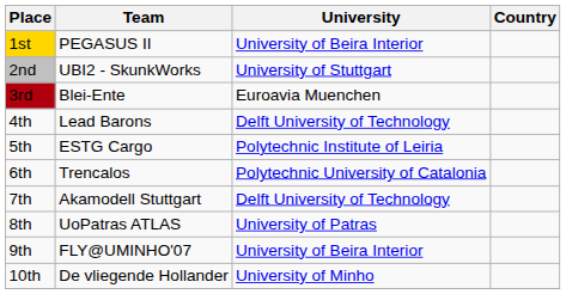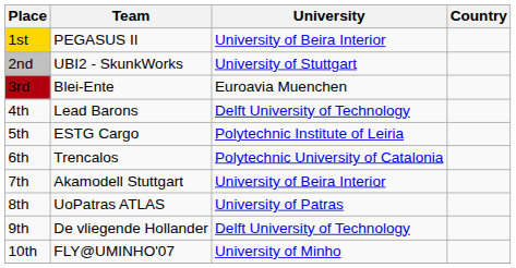7th | University: Delft University of Technology -> University of Beira Interior
9th | Team: FLY@UMINHO'07 -> De vliegende Hollander
9th | University: University of Beira Interior -> Delft University of Technology
10th | Team: De vliegende Hollander -> FLY@UMINHO'07
